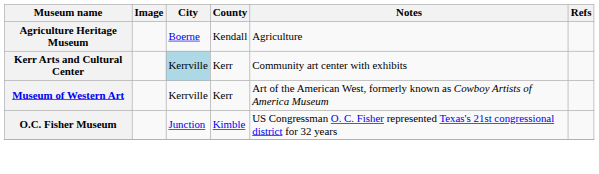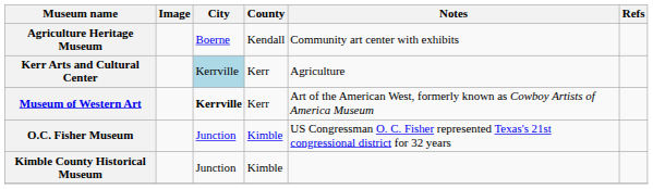Agriculture Heritage Museum | Notes: Agriculture -> Community art center with exhibits
Kerr Arts and Cultural Center | Notes: Community art center with exhibits -> Agriculture
Museum of Western Art | City: normal -> bold
+ row: Kimble County Historical Museum | Junction | Kimble
